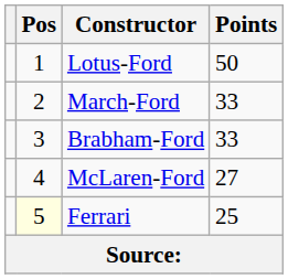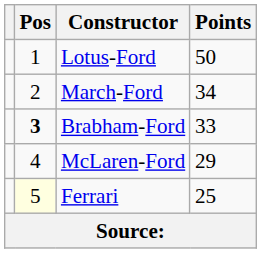March-Ford | Points: 33 -> 34
Brabham-Ford | Pos: normal -> bold
McLaren-Ford | Points: 27 -> 29
